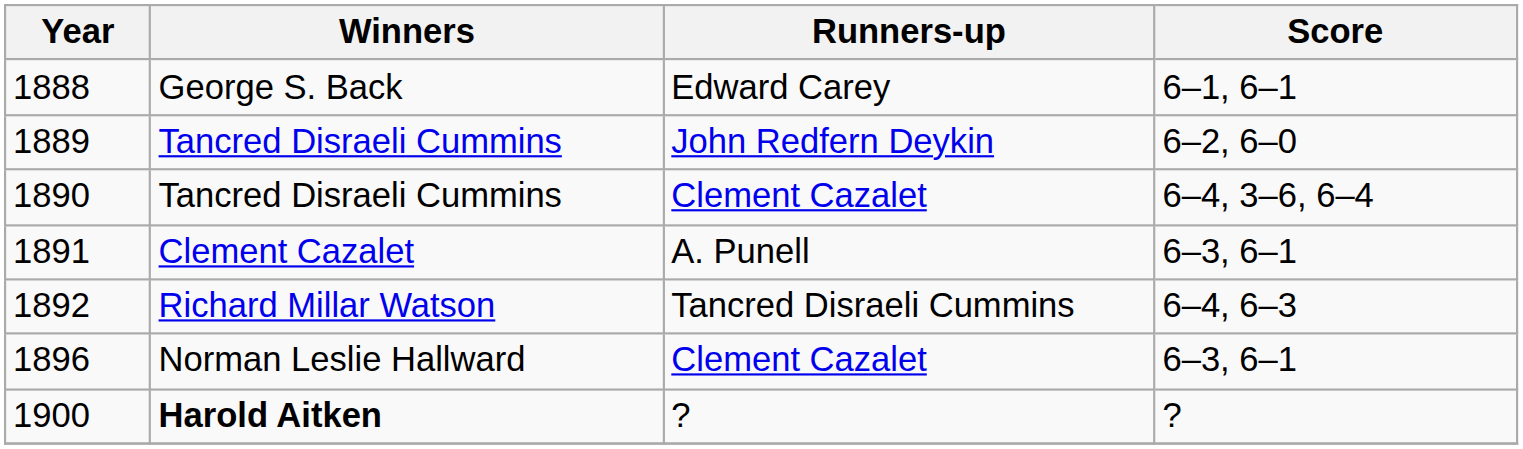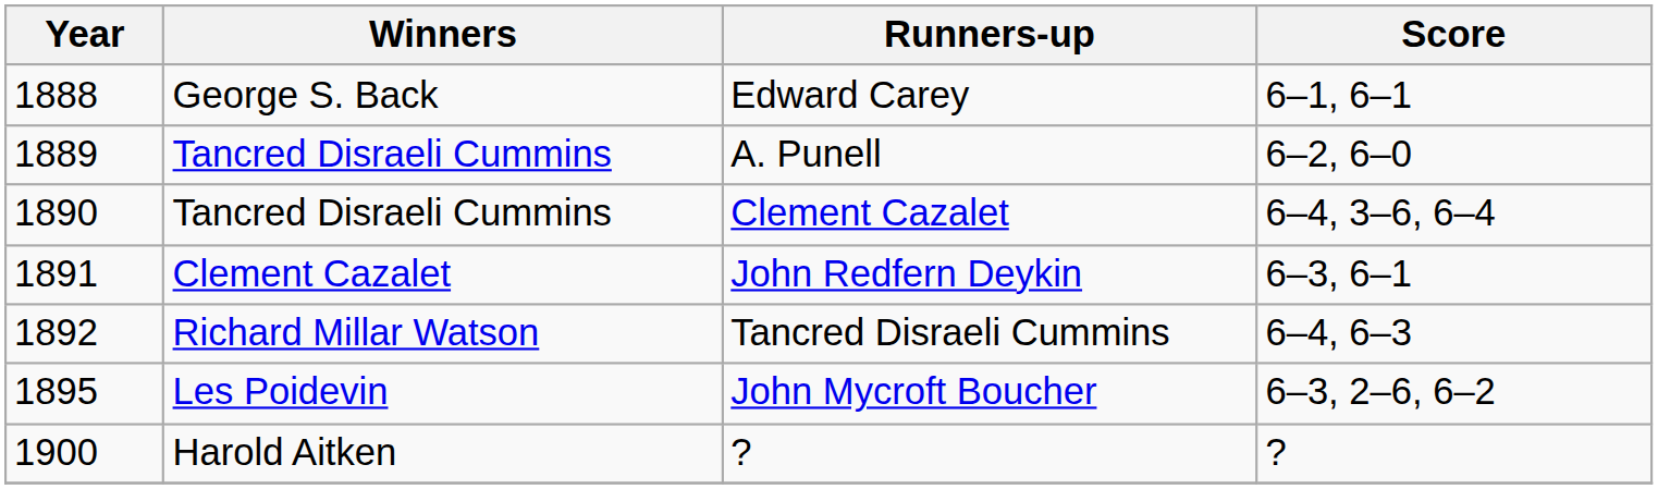1889 | Runners-up: John Redfern Deykin -> A. Punell
1891 | Runners-up: A. Punell -> John Redfern Deykin
+ row: 1895 | Les Poidevin | John Mycroft Boucher | 6–3, 2–6, 6–2
- row: 1896 | Norman Leslie Hallward | Clement Cazalet | 6–3, 6–1
1900 | Winners: bold -> normal
